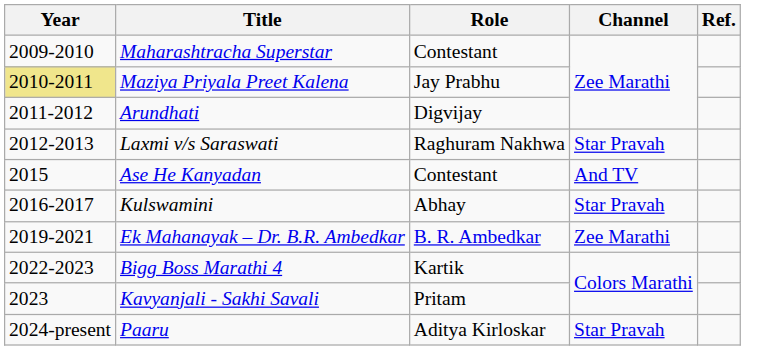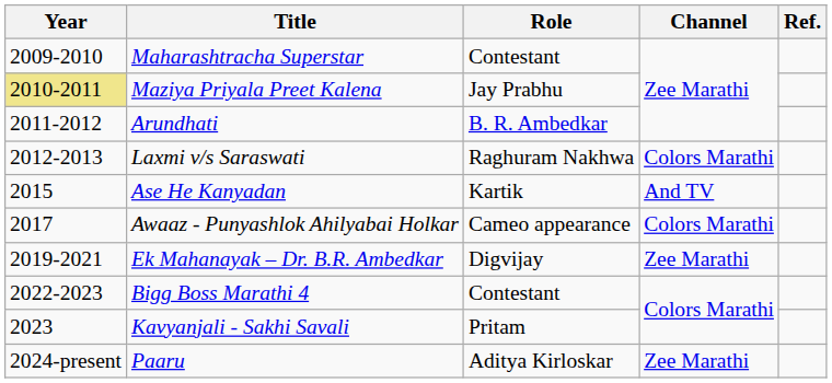Arundhati | Role: Digvijay -> B. R. Ambedkar
Laxmi v/s Saraswati | Channel: Star Pravah -> Colors Marathi
Ase He Kanyadan | Role: Contestant -> Kartik
- row: 2016-2017 | Kulswamini | Abhay | Star Pravah
+ row: 2017 | Awaaz - Punyashlok Ahilyabai Holkar | Cameo appearance | Colors Marathi
Ek Mahanayak – Dr. B.R. Ambedkar | Role: B. R. Ambedkar -> Digvijay
Bigg Boss Marathi 4 | Role: Kartik -> Contestant
Paaru | Channel: Star Pravah -> Zee Marathi
